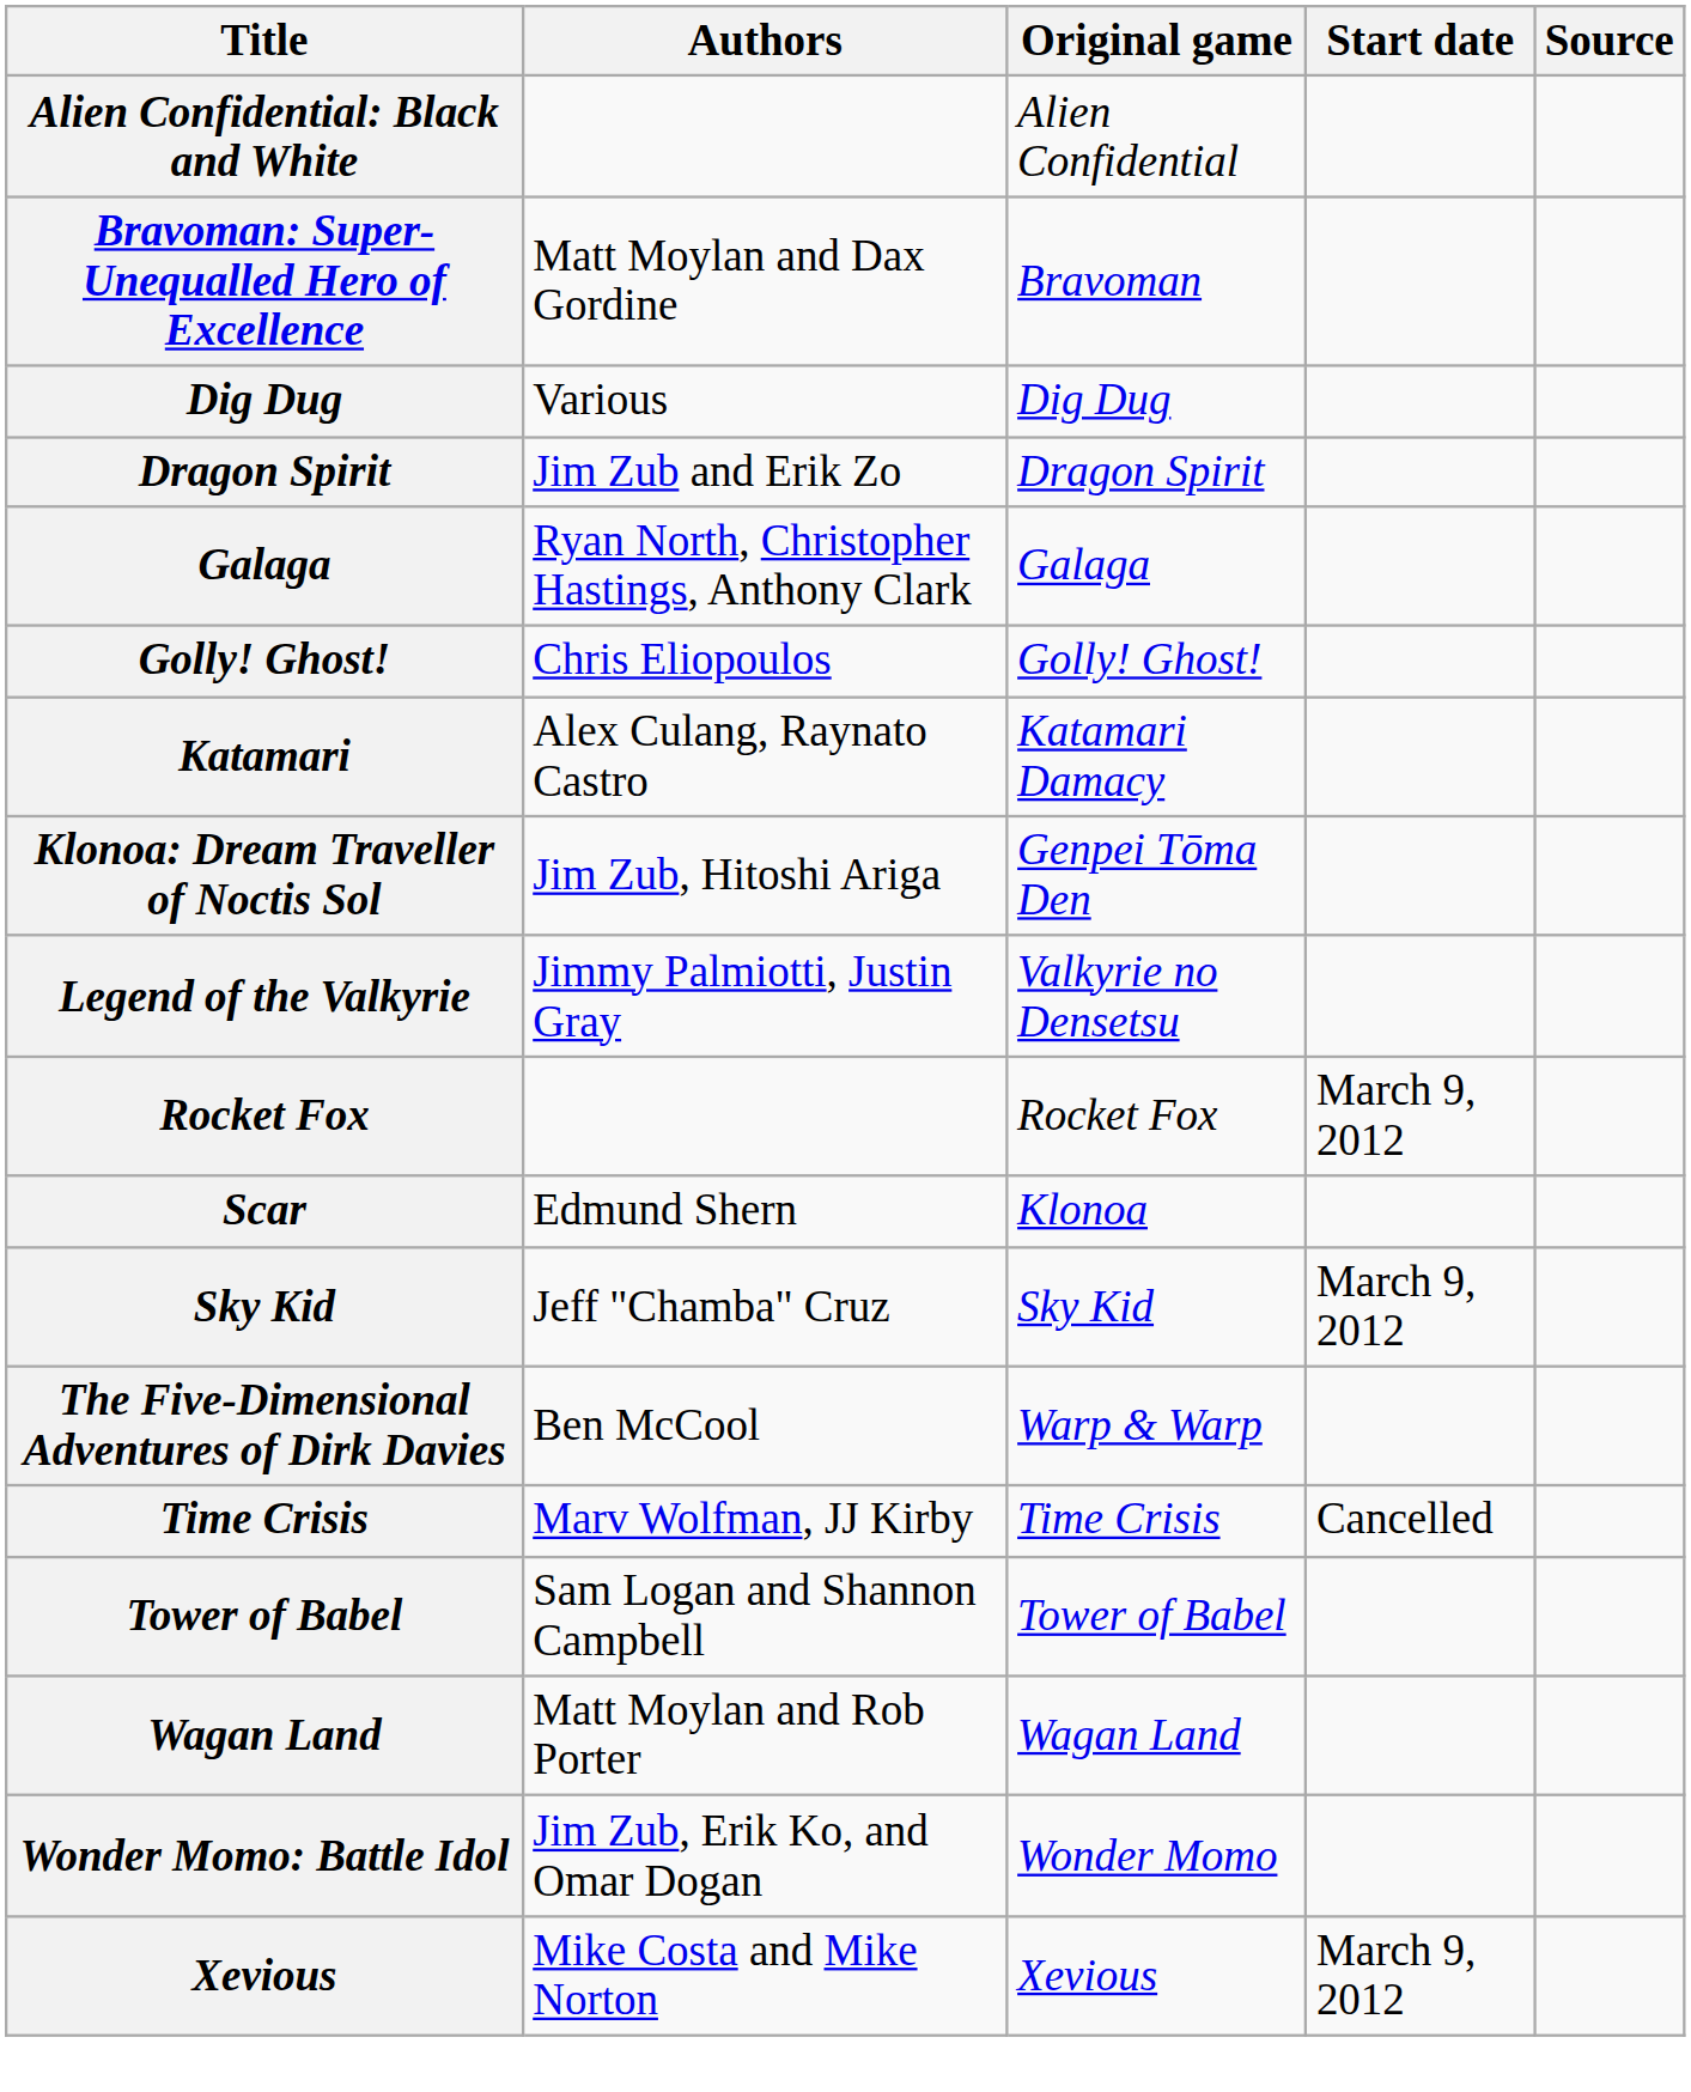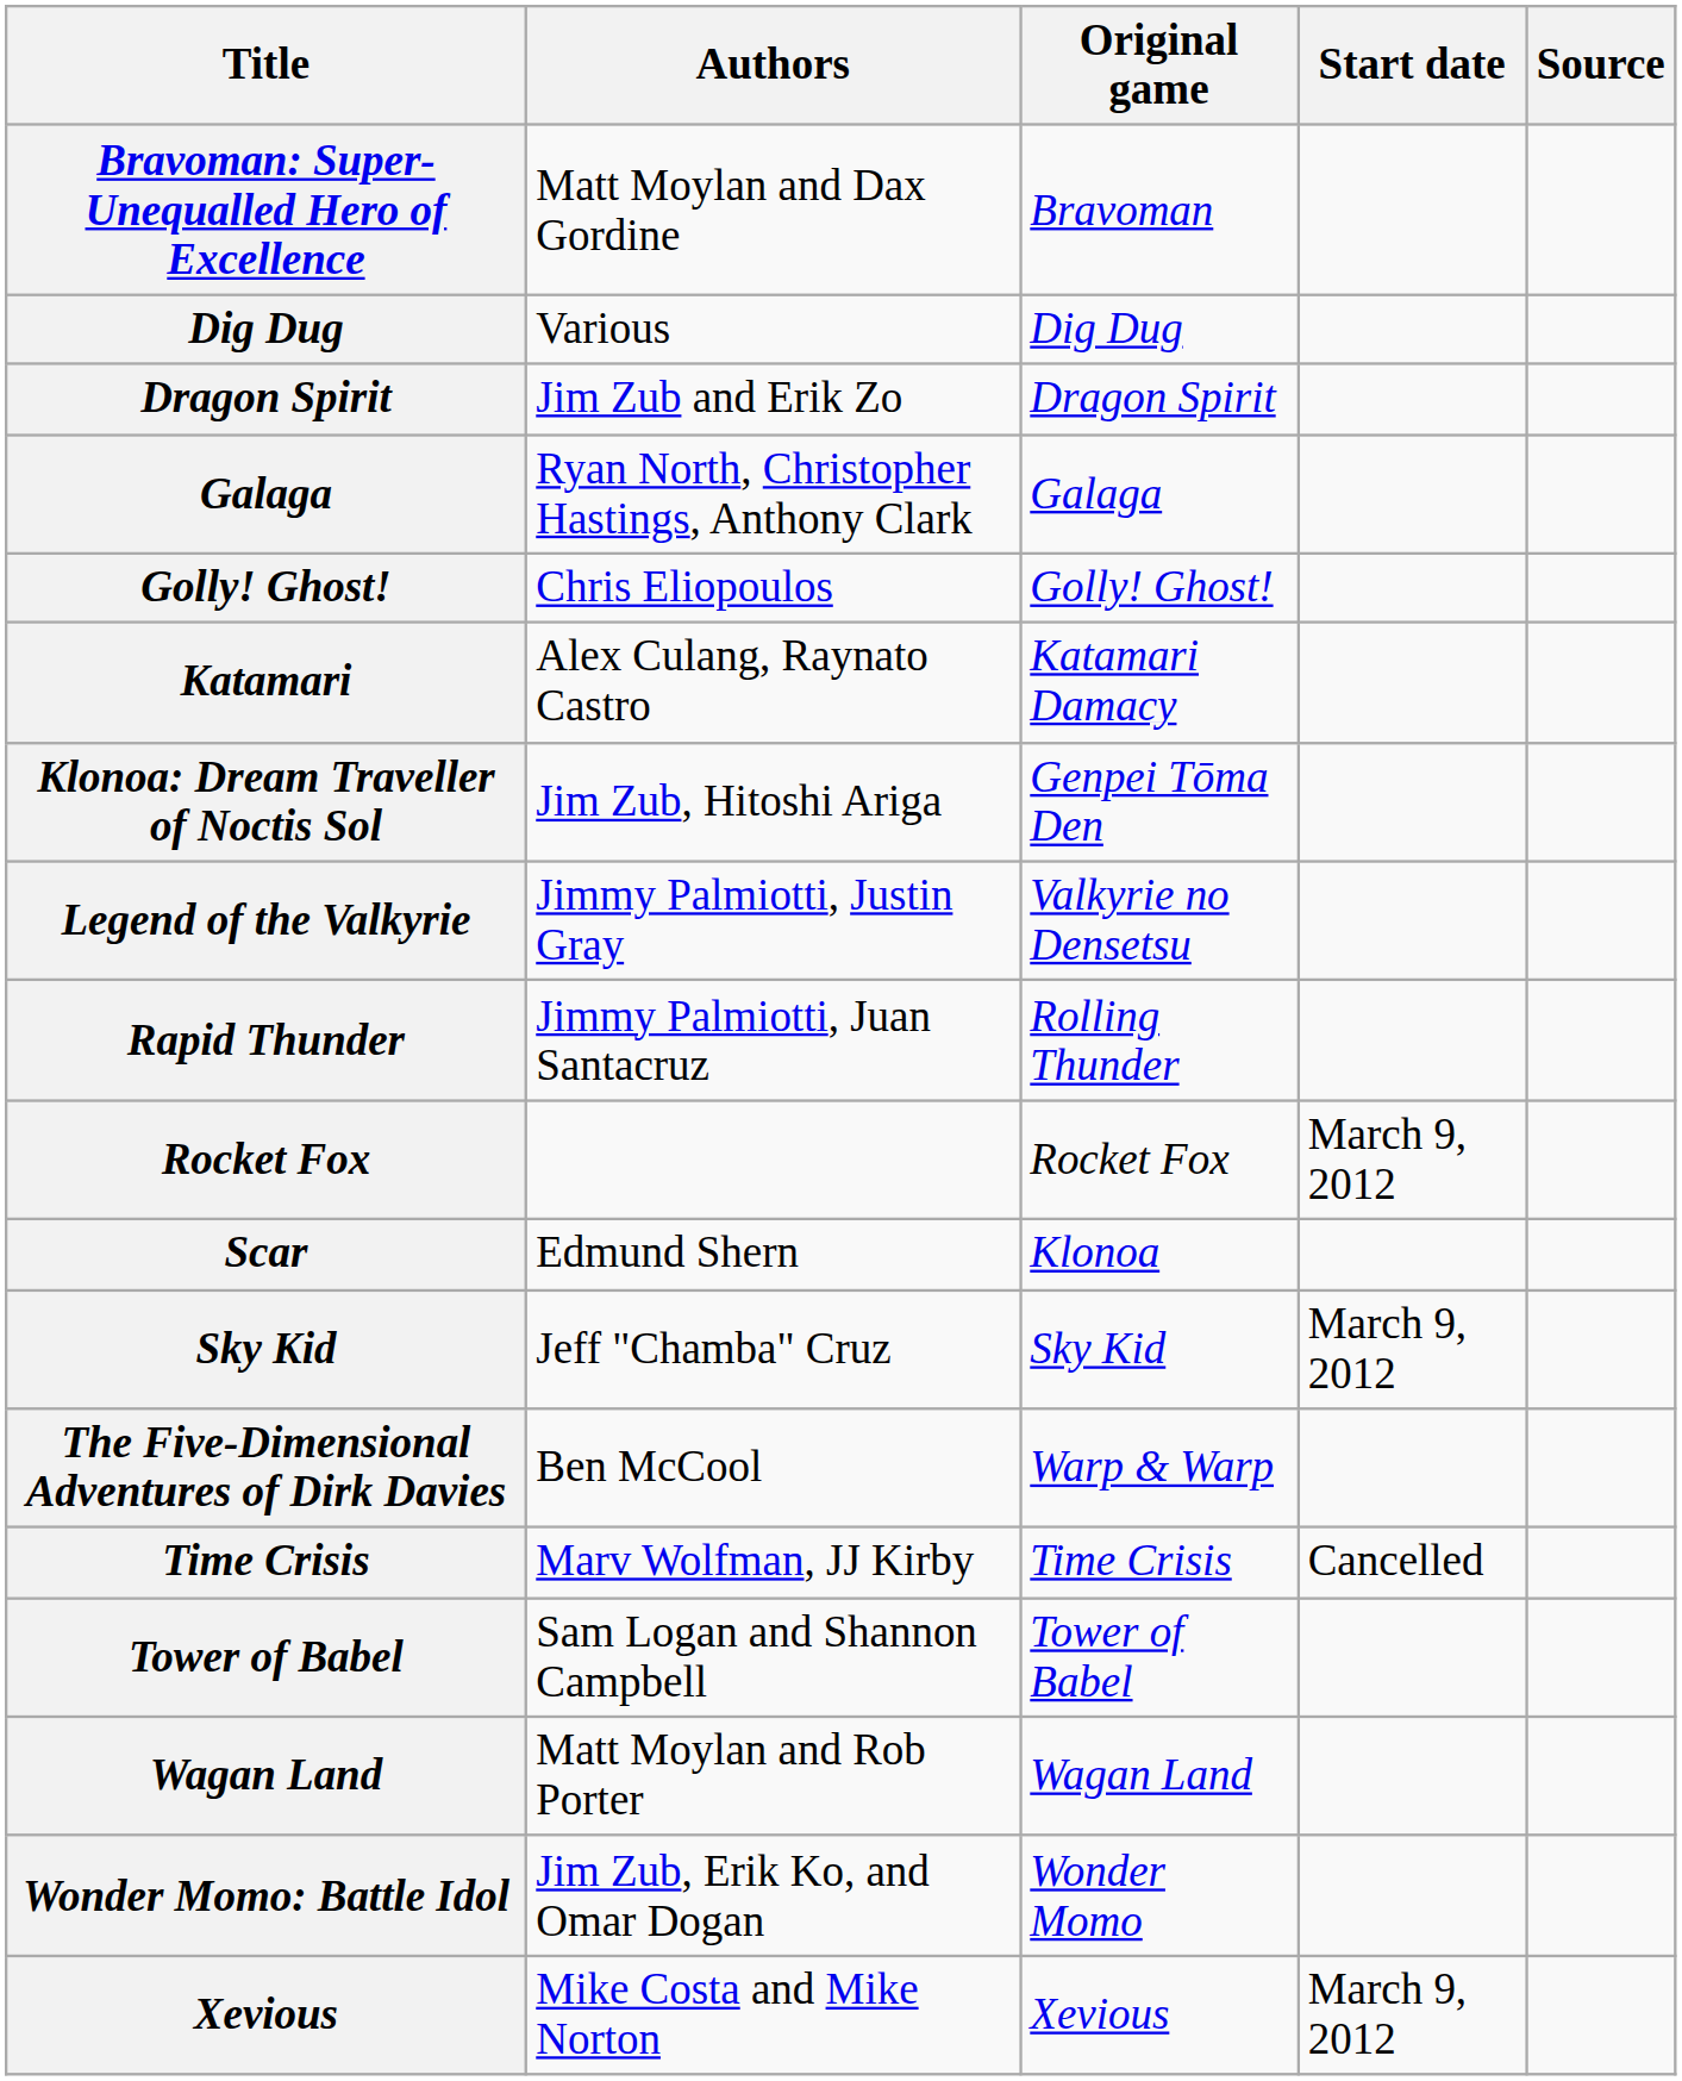- row: Alien Confidential: Black and White | Alien Confidential
+ row: Rapid Thunder | Jimmy Palmiotti, Juan Santacruz | Rolling Thunder
